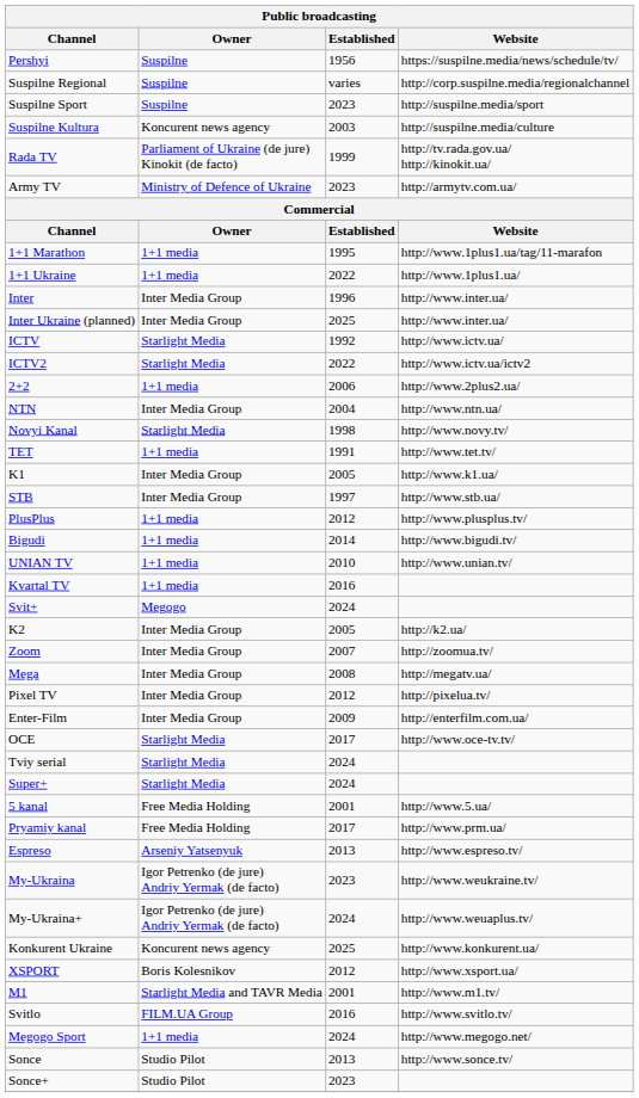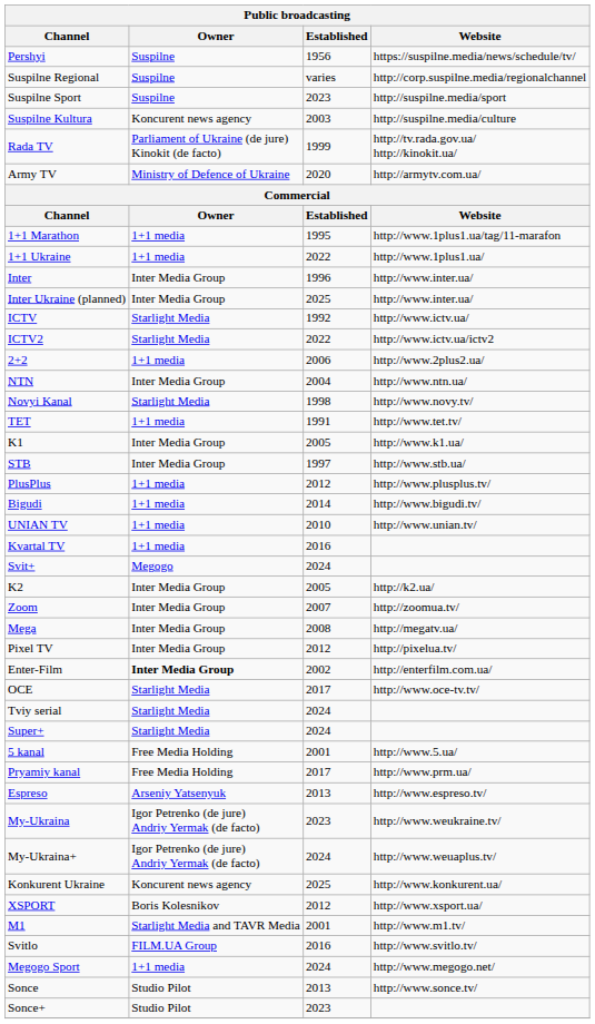Army TV | Established: 2023 -> 2020
Enter-Film | Owner: normal -> bold
Enter-Film | Established: 2009 -> 2002
